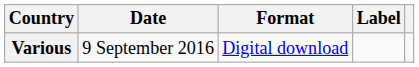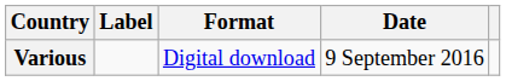columns swapped: Date <-> Label
